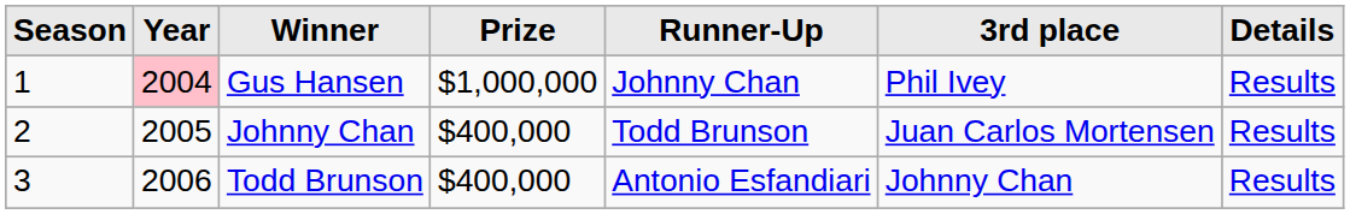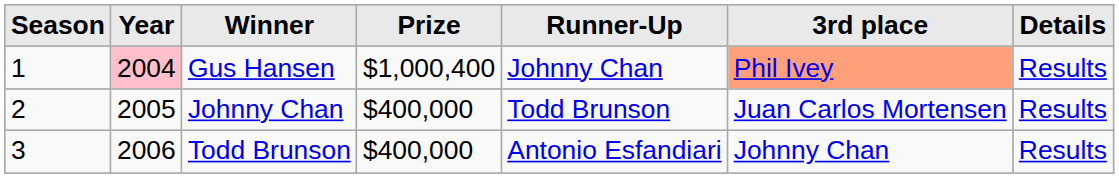Gus Hansen | Prize: $1,000,000 -> $1,000,400
Gus Hansen | 3rd place: no background -> lightsalmon background
